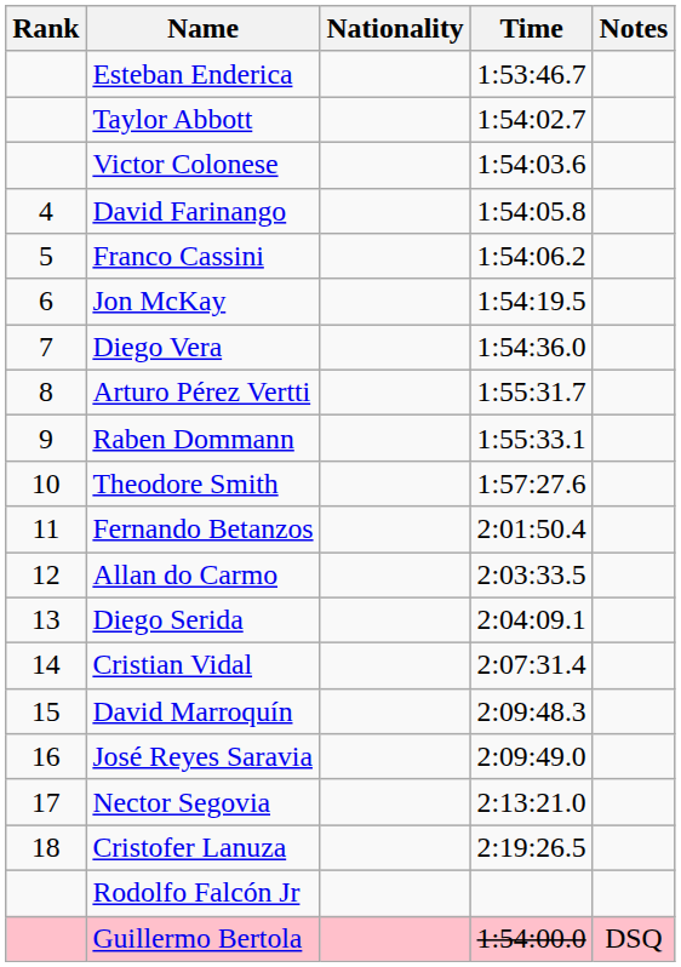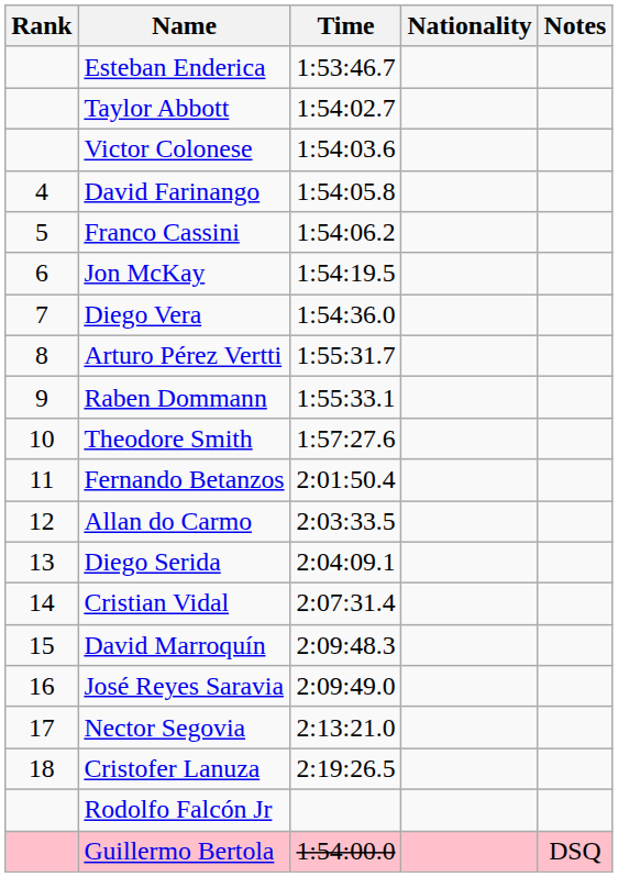columns swapped: Nationality <-> Time
